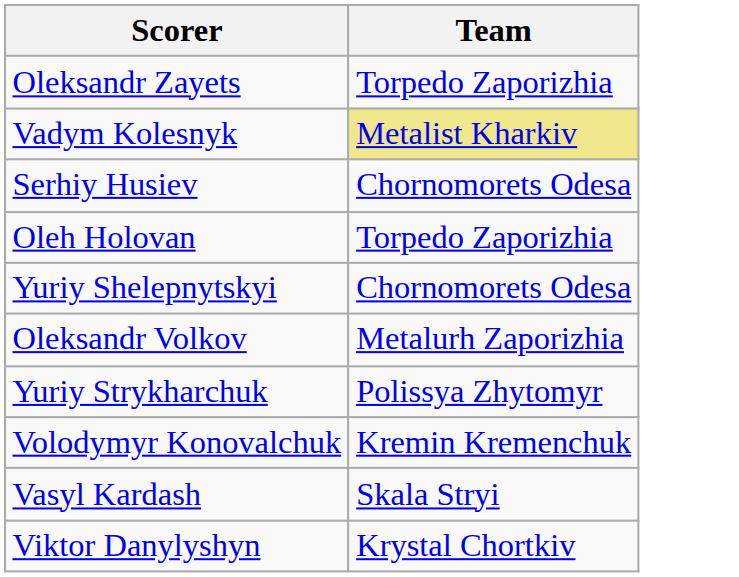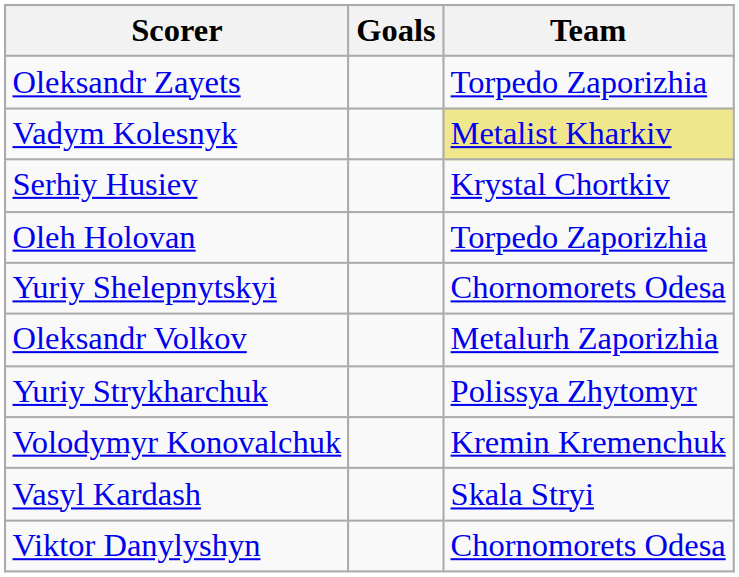+ column: Goals
Serhiy Husiev | Team: Chornomorets Odesa -> Krystal Chortkiv
Viktor Danylyshyn | Team: Krystal Chortkiv -> Chornomorets Odesa
